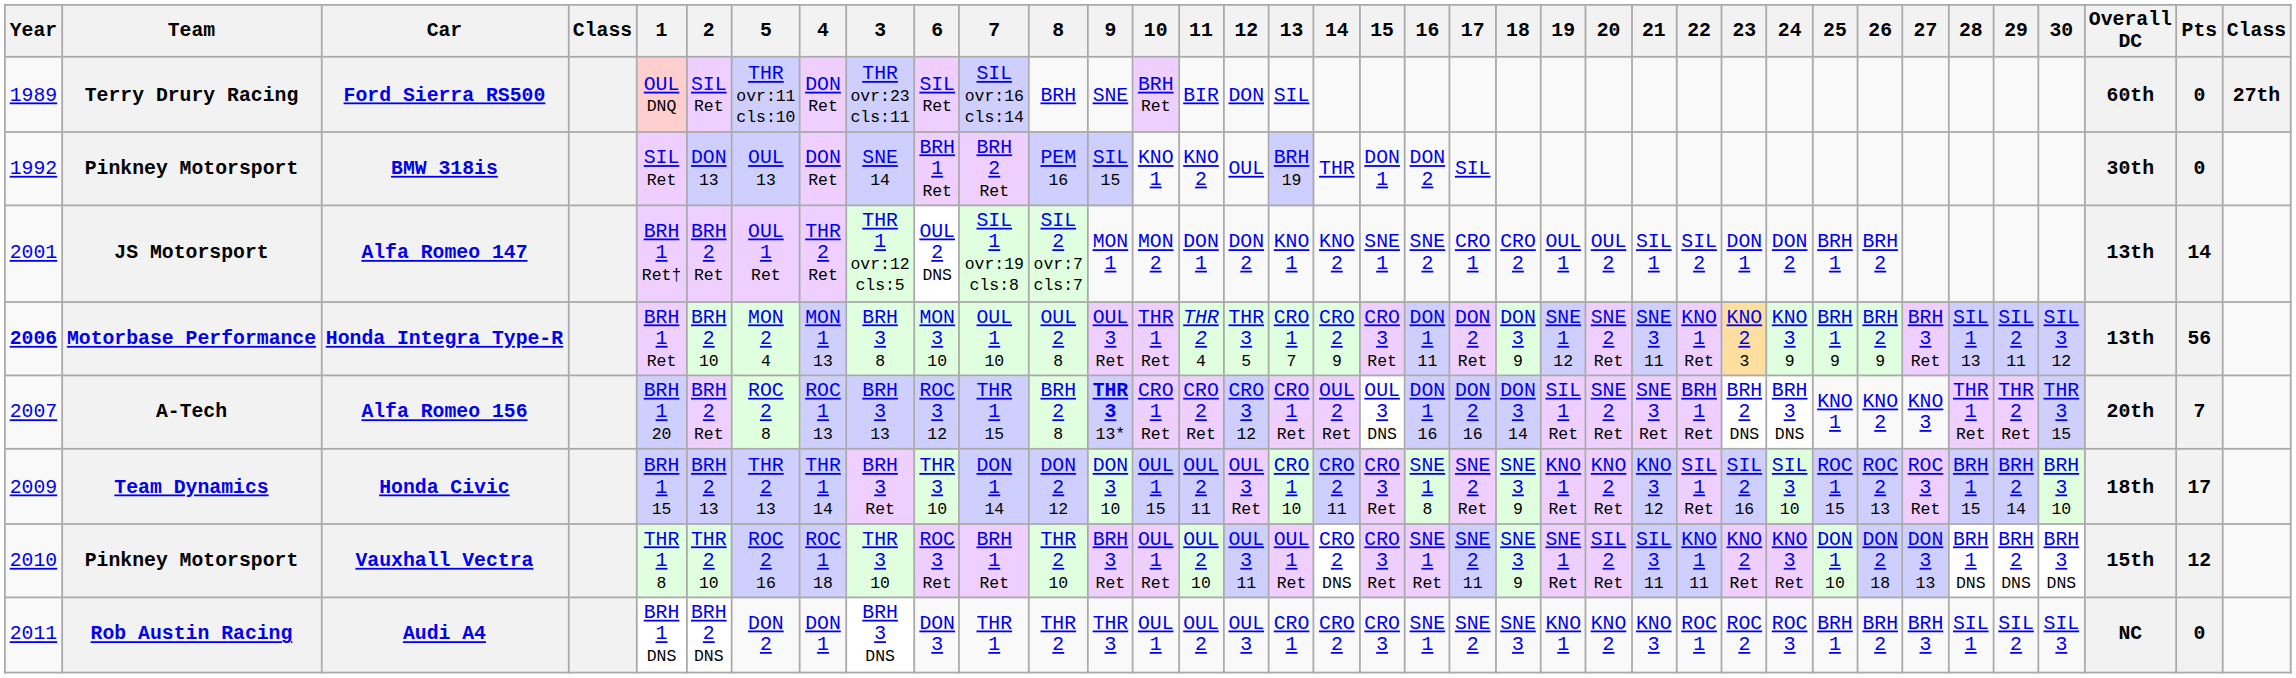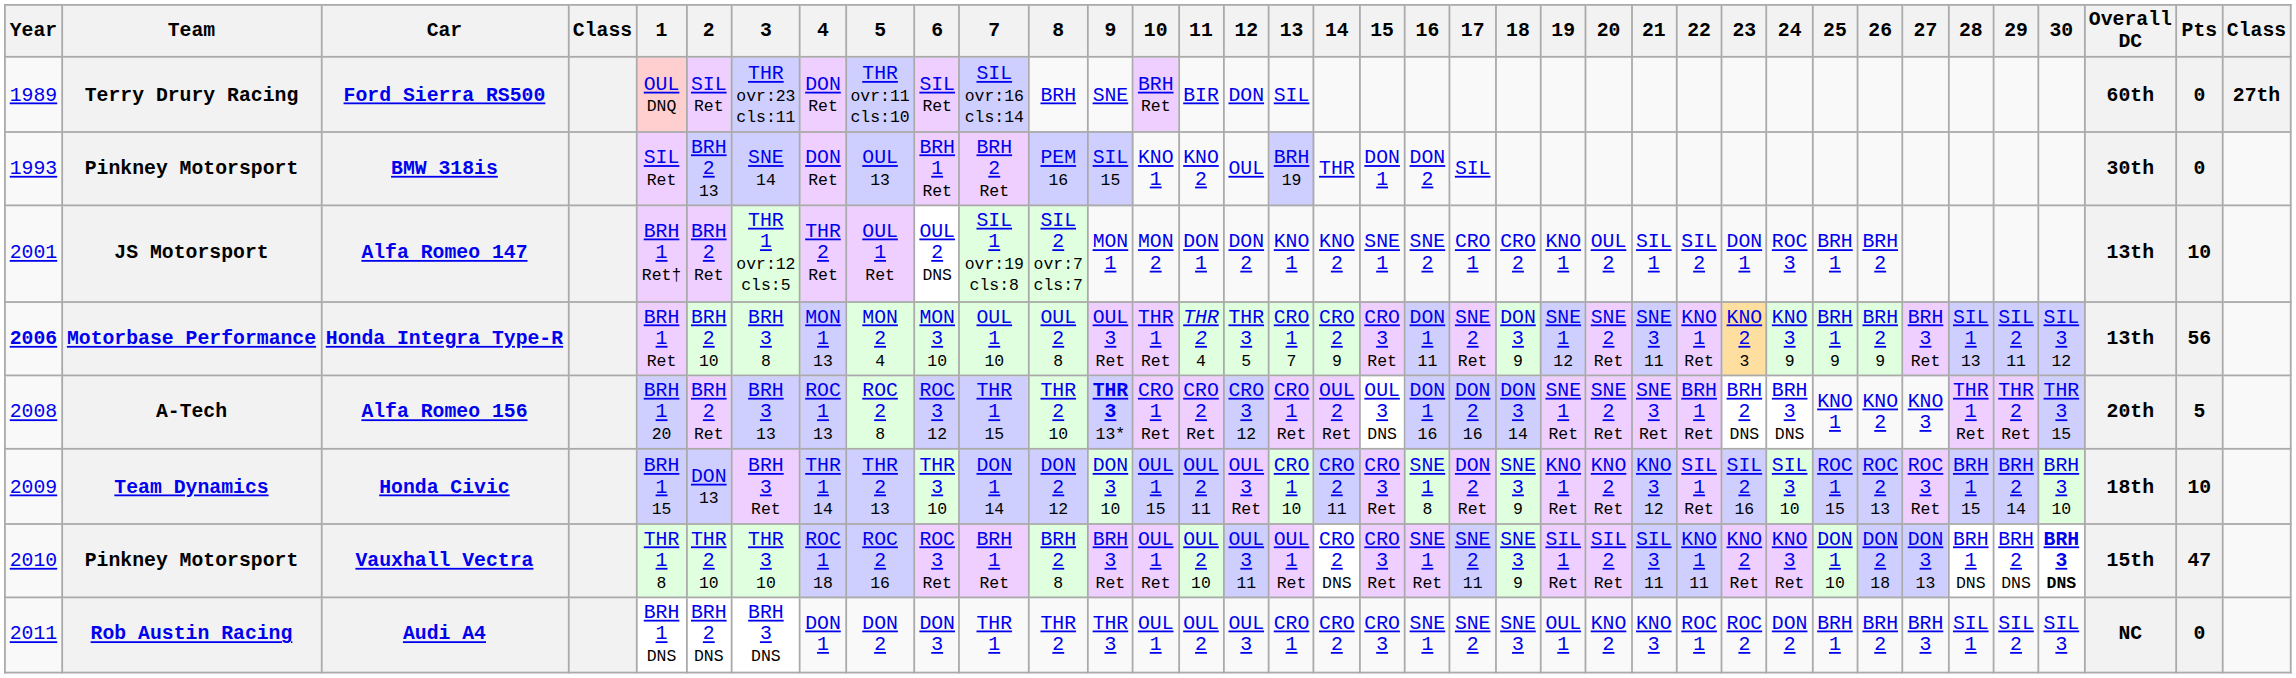columns swapped: 3 <-> 5
BMW 318is | Year: 1992 -> 1993
BMW 318is | 2: DON 13 -> BRH 2 13
Alfa Romeo 147 | 19: OUL 1 -> KNO 1
Alfa Romeo 147 | 24: DON 2 -> ROC 3
Alfa Romeo 147 | Pts: 14 -> 10
Honda Integra Type-R | 17: DON 2 Ret -> SNE 2 Ret
Alfa Romeo 156 | Year: 2007 -> 2008
Alfa Romeo 156 | 8: BRH 2 8 -> THR 2 10
Alfa Romeo 156 | 19: SIL 1 Ret -> SNE 1 Ret
Alfa Romeo 156 | Pts: 7 -> 5
Honda Civic | 2: BRH 2 13 -> DON 13
Honda Civic | 17: SNE 2 Ret -> DON 2 Ret
Honda Civic | Pts: 17 -> 10
Vauxhall Vectra | 8: THR 2 10 -> BRH 2 8
Vauxhall Vectra | 19: SNE 1 Ret -> SIL 1 Ret
Vauxhall Vectra | 30: normal -> bold
Vauxhall Vectra | Pts: 12 -> 47
Audi A4 | 19: KNO 1 -> OUL 1
Audi A4 | 24: ROC 3 -> DON 2
